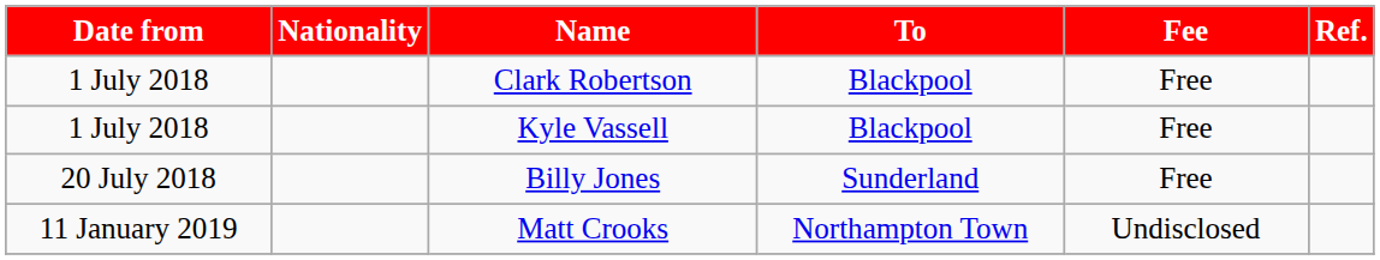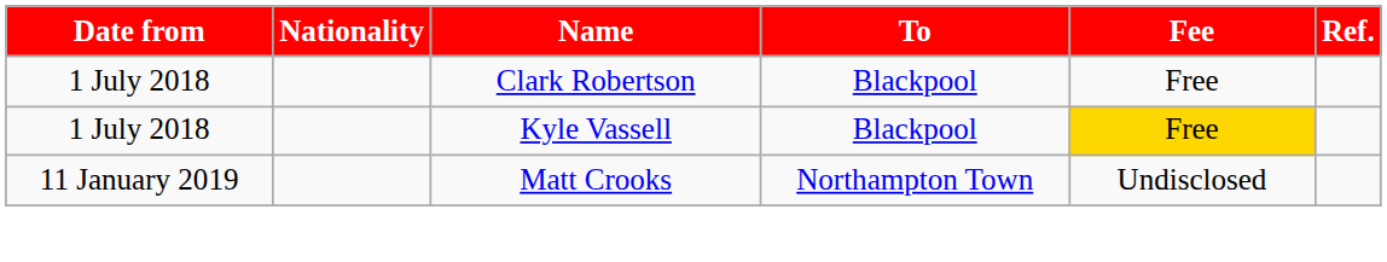Kyle Vassell | Fee: no background -> gold background
- row: 20 July 2018 | Billy Jones | Sunderland | Free
